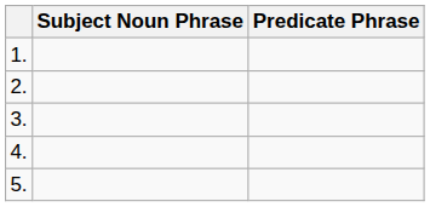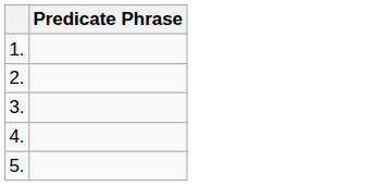- column: Subject Noun Phrase
